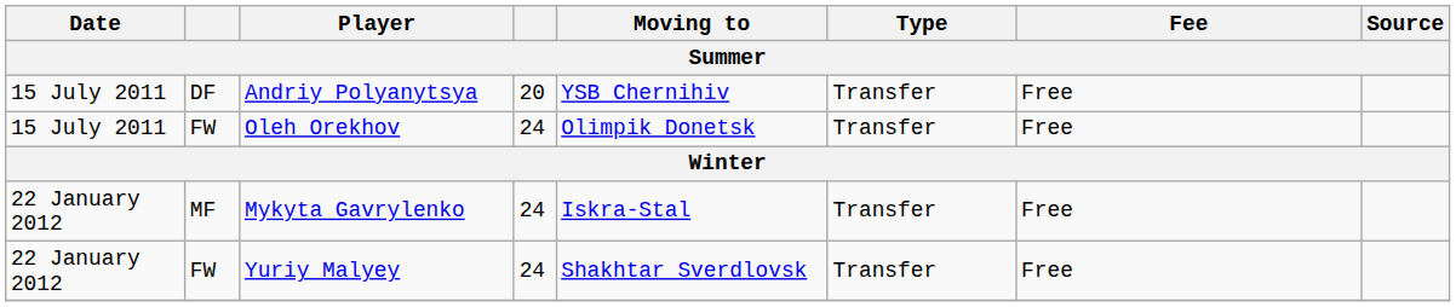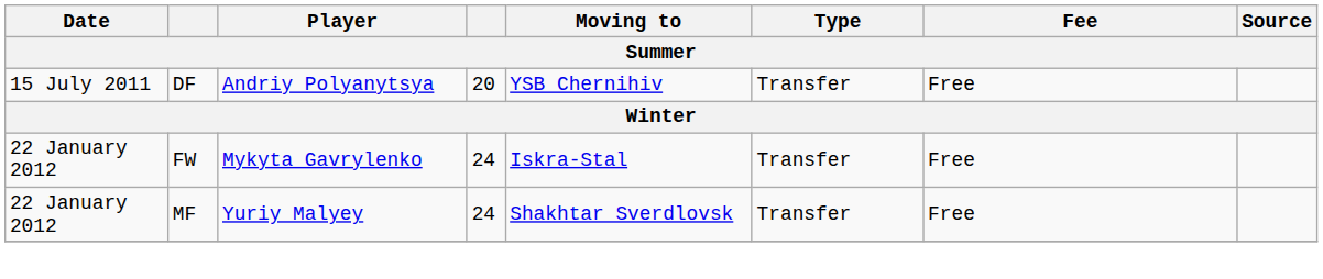- row: 15 July 2011 | FW | Oleh Orekhov | 24 | Olimpik Donetsk | Transfer | Free
Mykyta Gavrylenko | column 2: MF -> FW
Yuriy Malyey | column 2: FW -> MF
